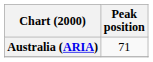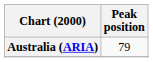Australia (ARIA) | Peak position: 71 -> 79
